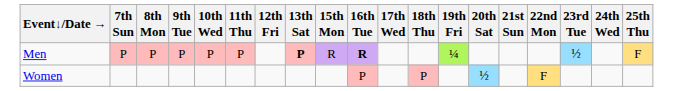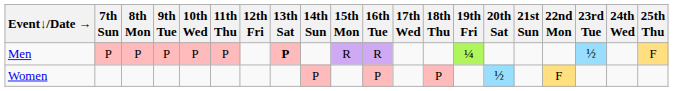+ column: 14th Sun | P
Men | 16th Tue: bold -> normal
